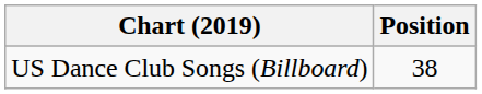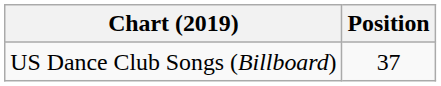US Dance Club Songs (Billboard) | Position: 38 -> 37
